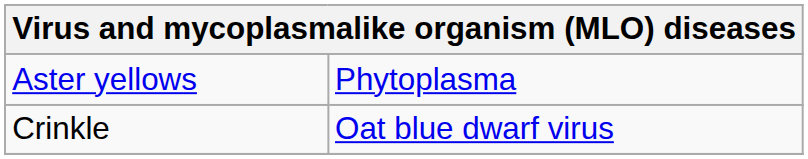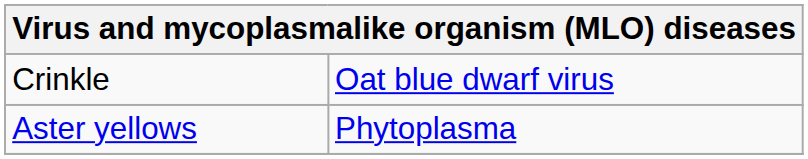rows swapped: Aster yellows <-> Crinkle
